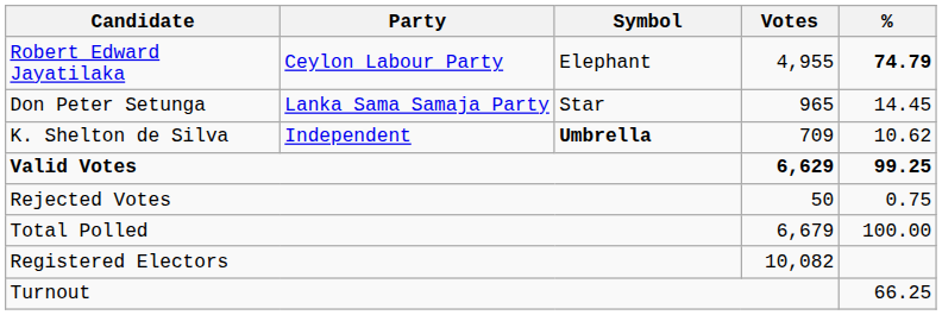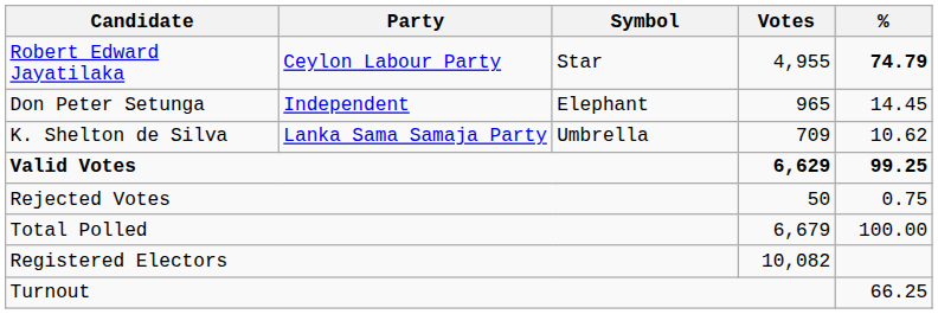Robert Edward Jayatilaka | Symbol: Elephant -> Star
Don Peter Setunga | Party: Lanka Sama Samaja Party -> Independent
Don Peter Setunga | Symbol: Star -> Elephant
K. Shelton de Silva | Party: Independent -> Lanka Sama Samaja Party
K. Shelton de Silva | Symbol: bold -> normal
